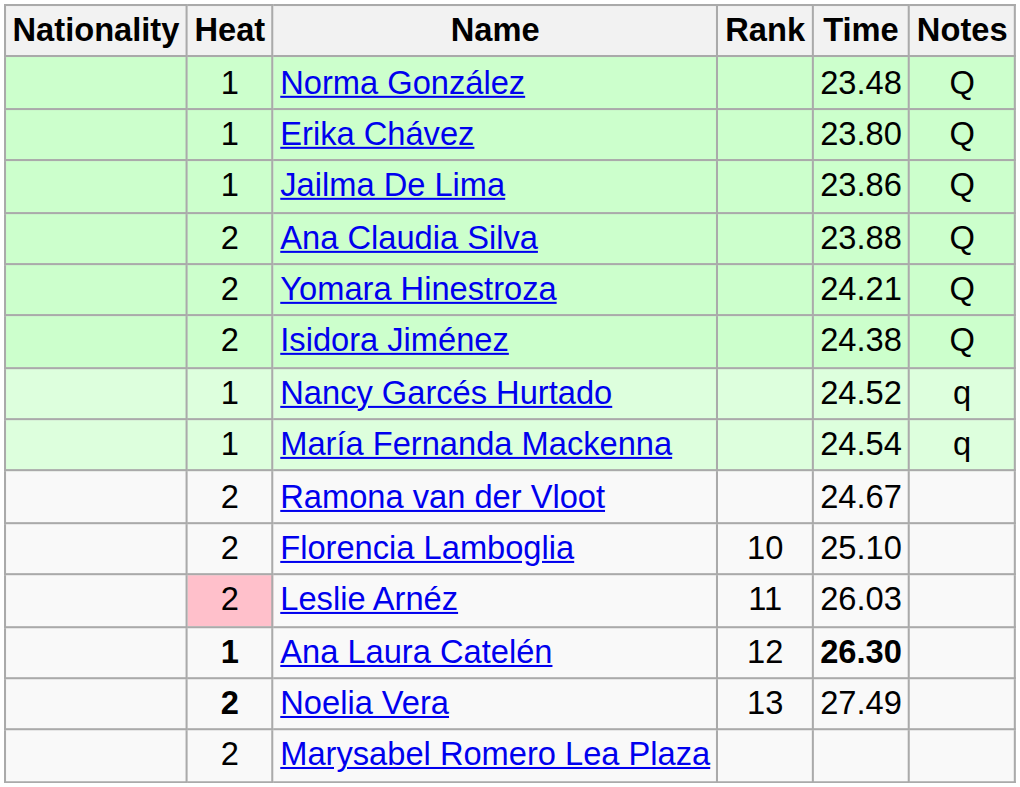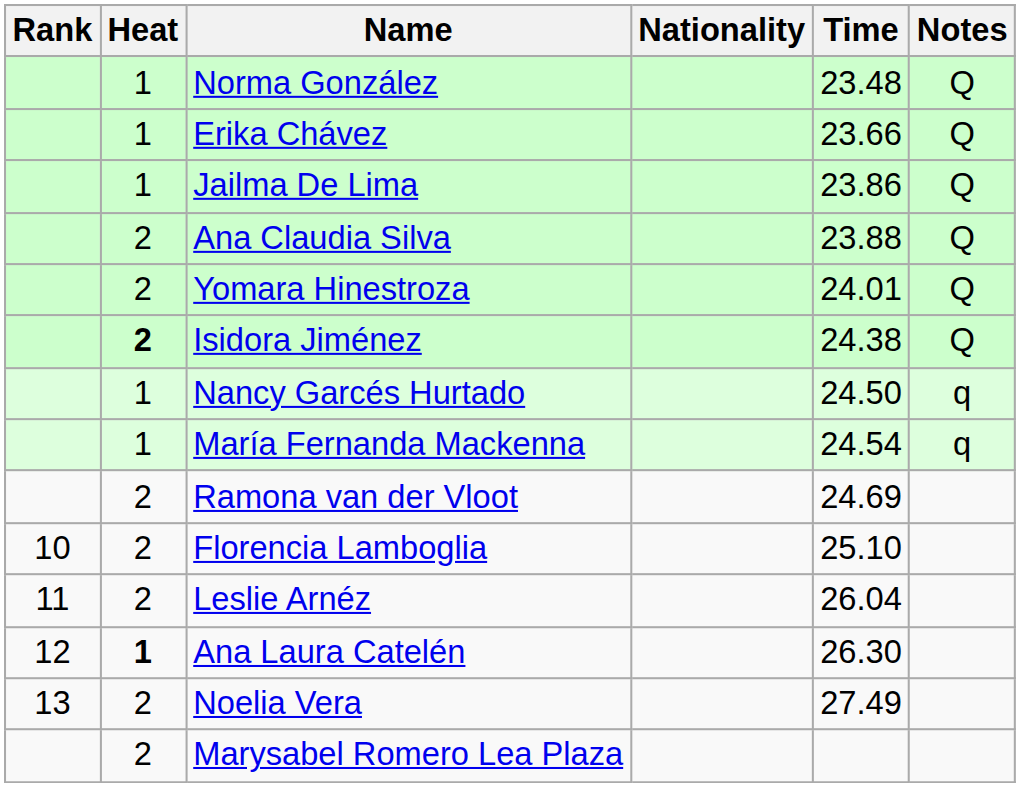columns swapped: Rank <-> Nationality
Erika Chávez | Time: 23.80 -> 23.66
Yomara Hinestroza | Time: 24.21 -> 24.01
Isidora Jiménez | Heat: normal -> bold
Nancy Garcés Hurtado | Time: 24.52 -> 24.50
Ramona van der Vloot | Time: 24.67 -> 24.69
Leslie Arnéz | Heat: pink background -> no background
Leslie Arnéz | Time: 26.03 -> 26.04
Ana Laura Catelén | Time: bold -> normal
Noelia Vera | Heat: bold -> normal
